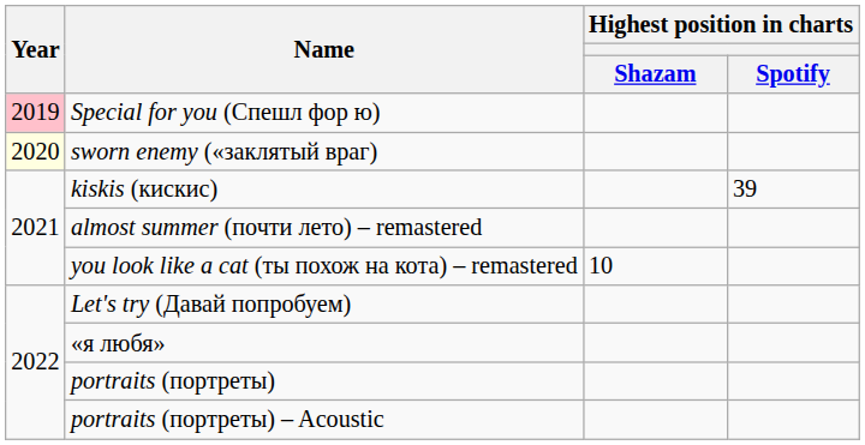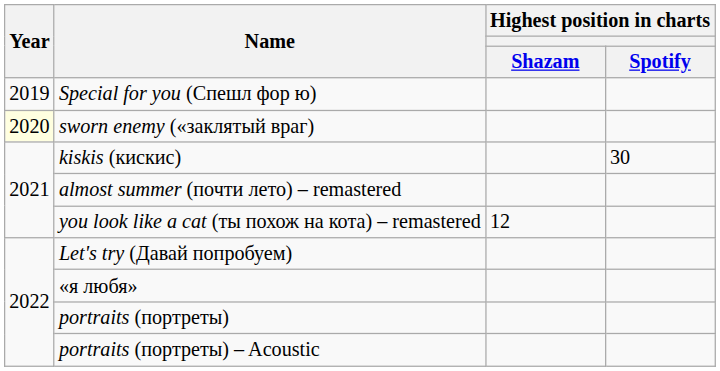Special for you (Спешл фор ю) | Year: pink background -> no background
kiskis (кискис) | Highest position in charts / Spotify: 39 -> 30
you look like a cat (ты похож на кота) – remastered | Highest position in charts / Shazam: 10 -> 12
